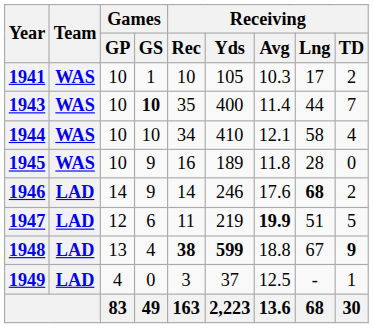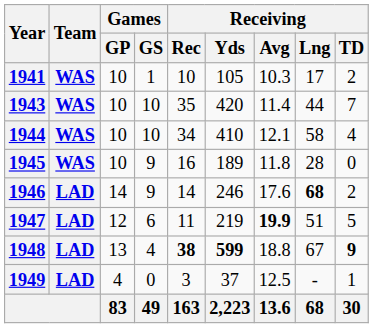1943 | Games / GS: bold -> normal
1943 | Receiving / Yds: 400 -> 420
